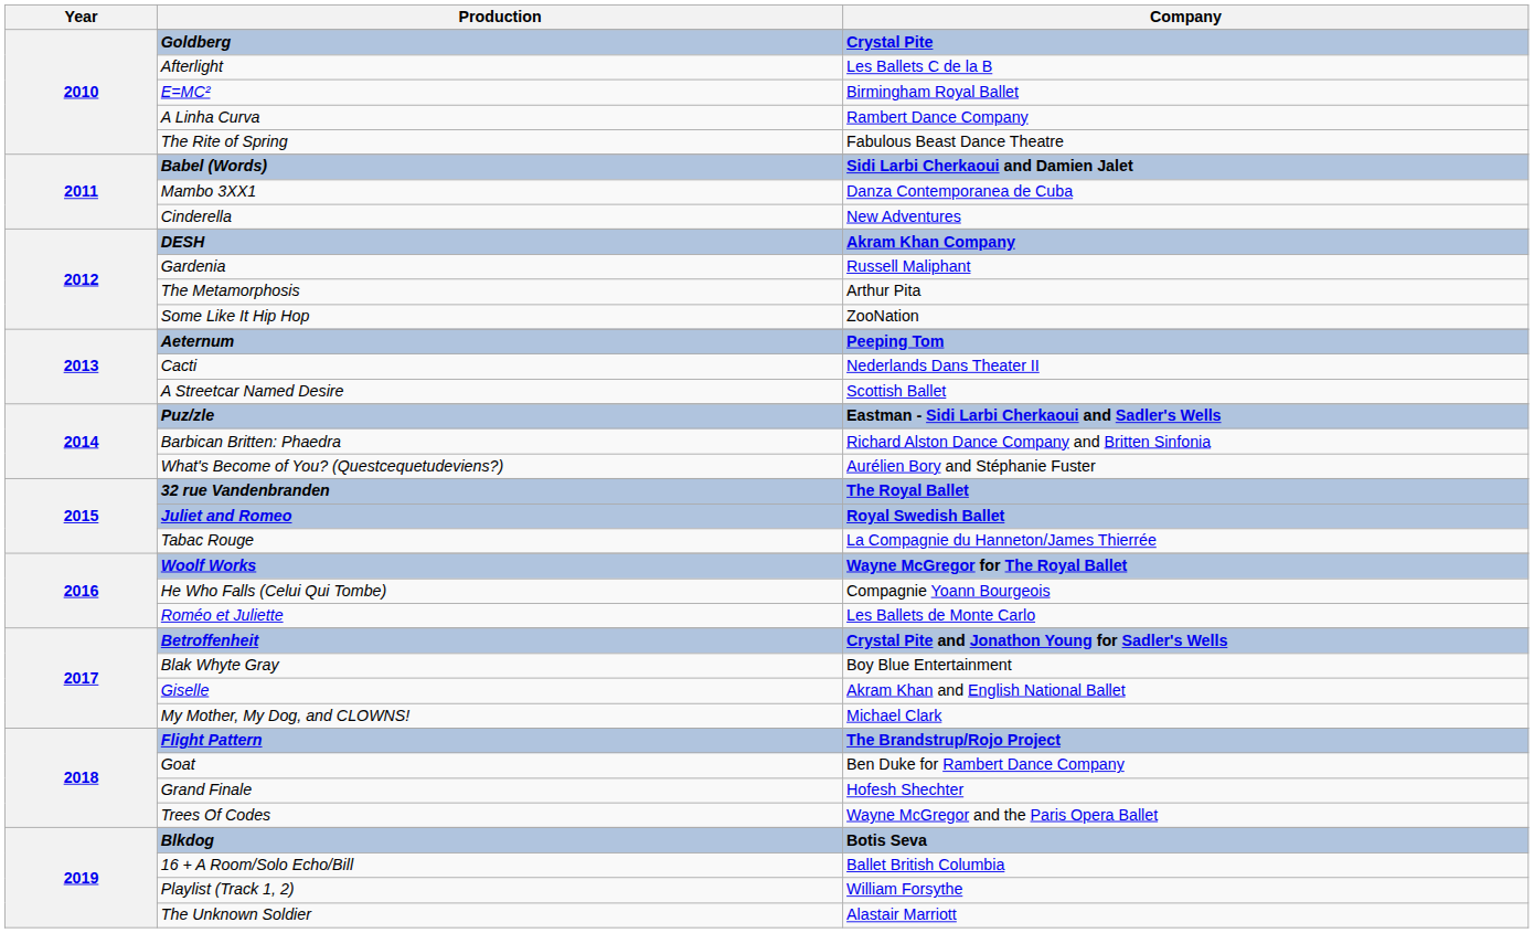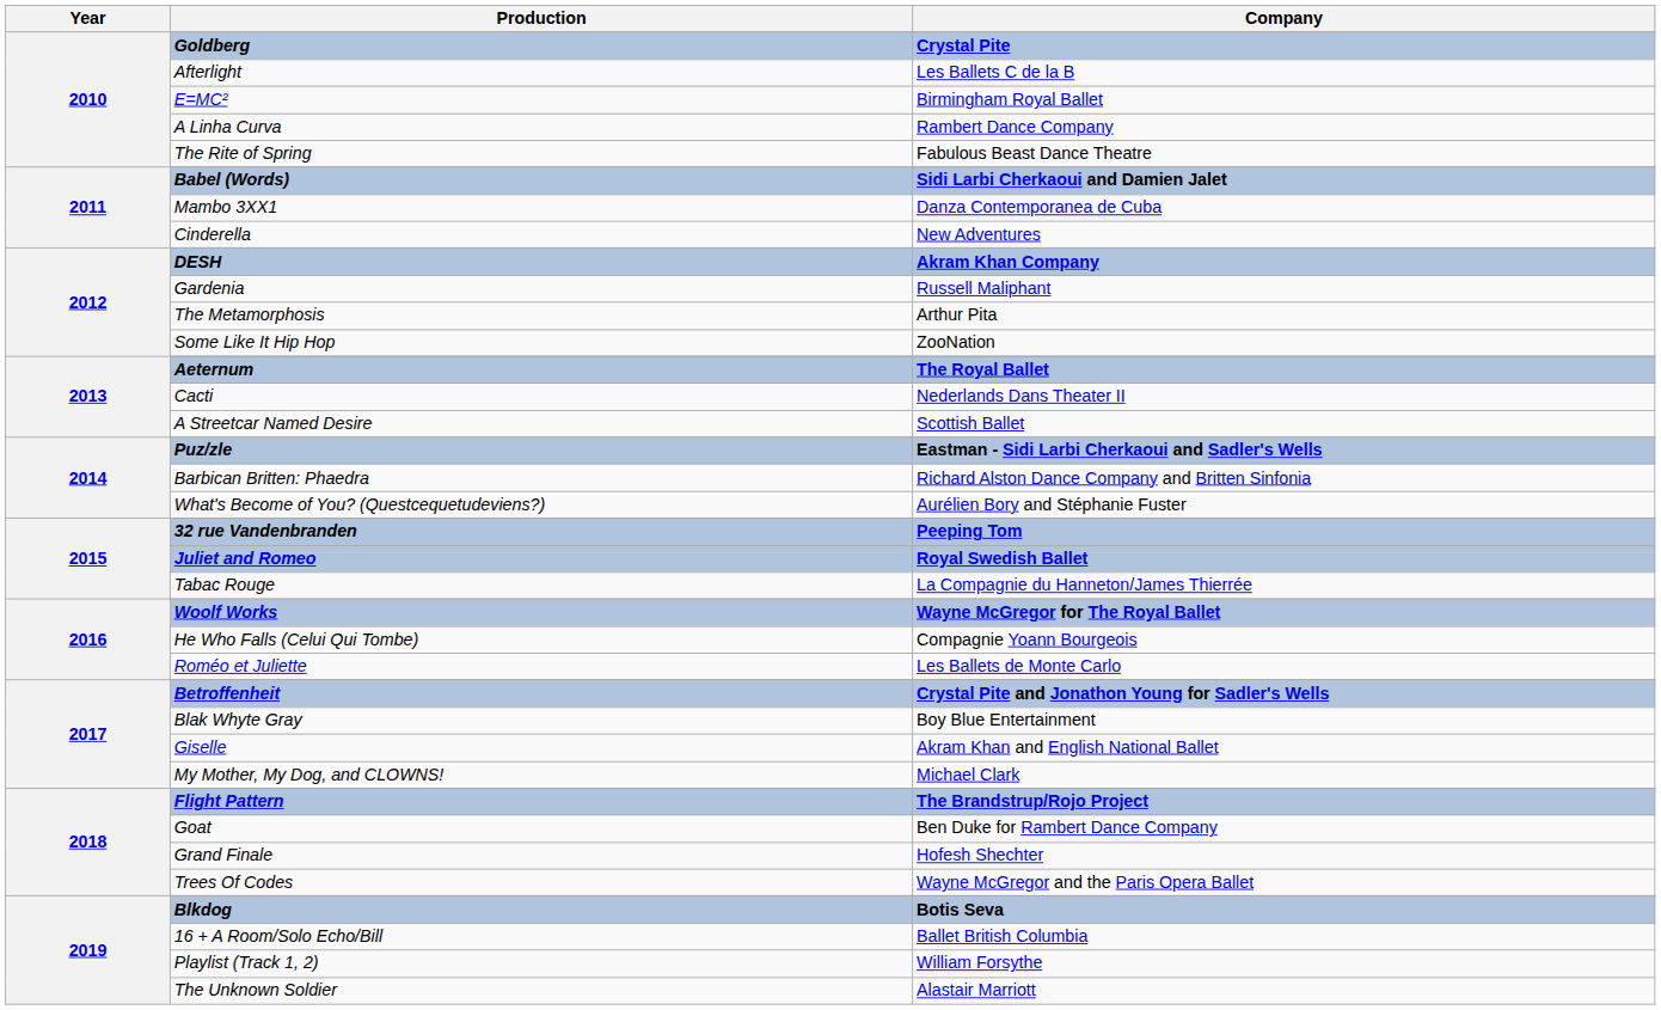Aeternum | Company: Peeping Tom -> The Royal Ballet
32 rue Vandenbranden | Company: The Royal Ballet -> Peeping Tom
